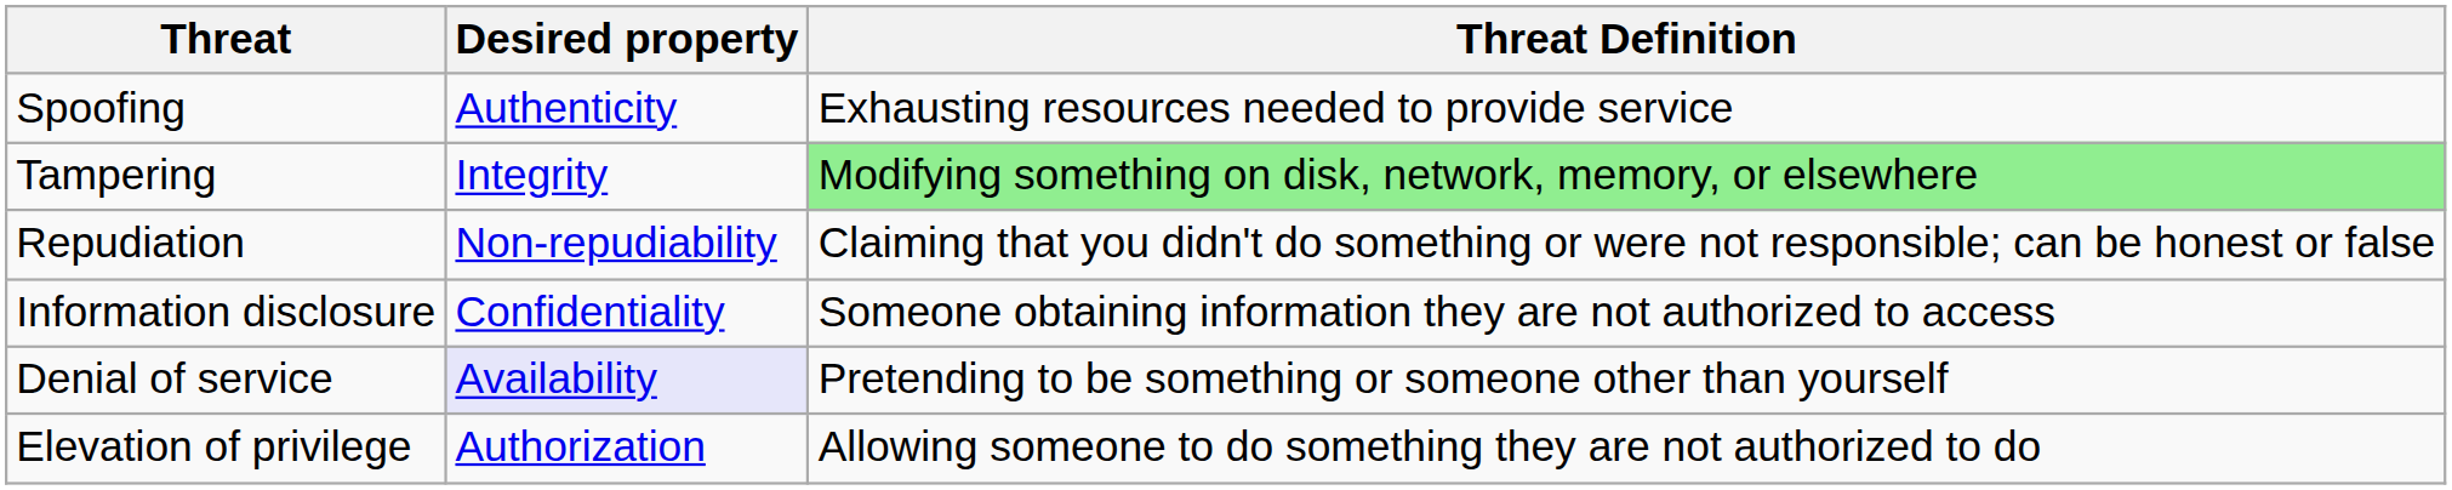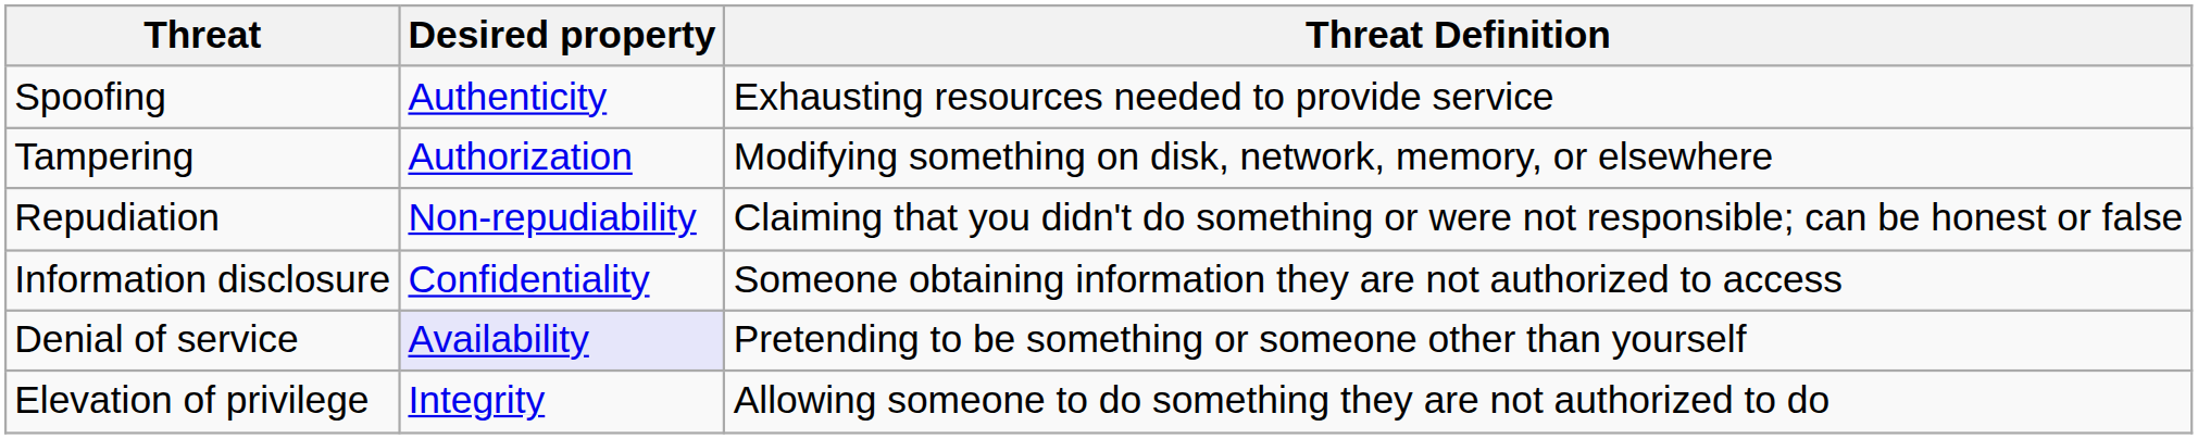Tampering | Desired property: Integrity -> Authorization
Tampering | Threat Definition: lightgreen background -> no background
Elevation of privilege | Desired property: Authorization -> Integrity
